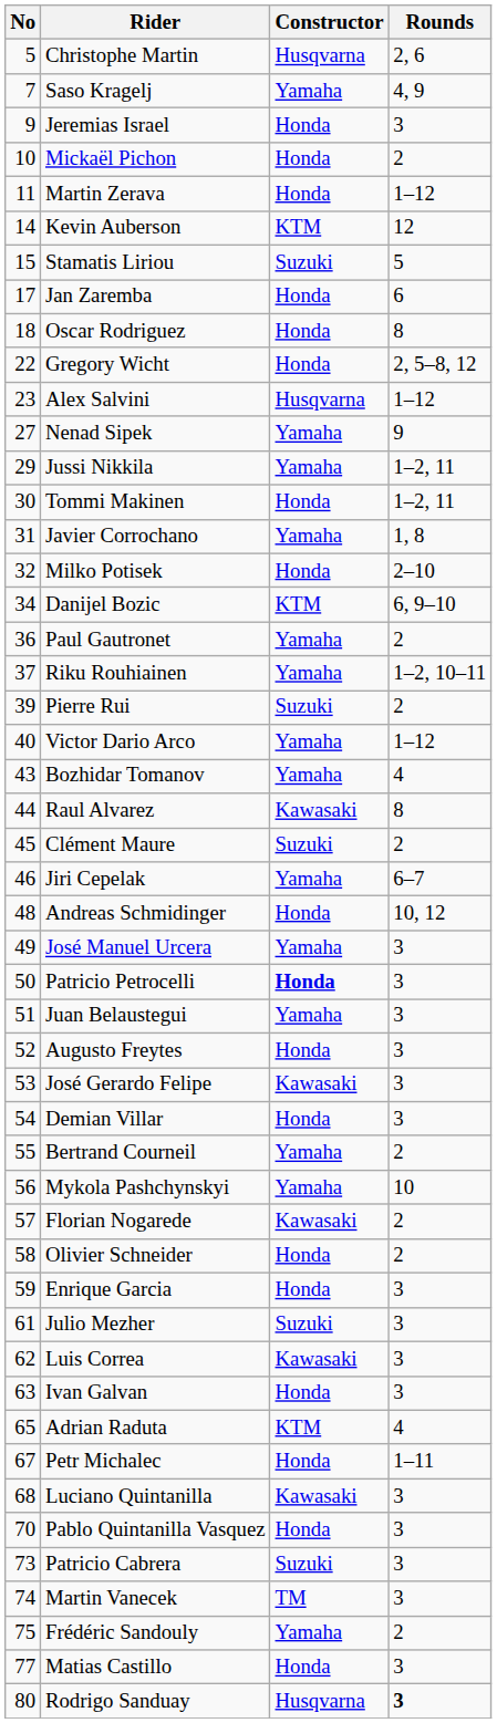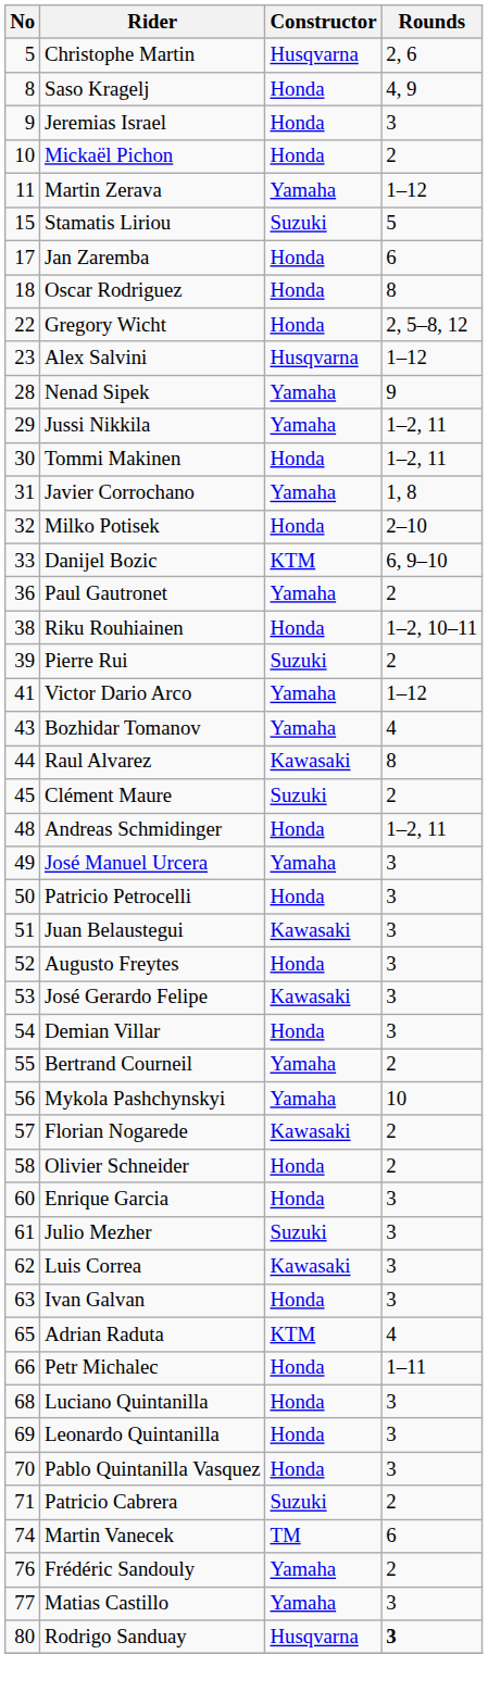Saso Kragelj | No: 7 -> 8
Saso Kragelj | Constructor: Yamaha -> Honda
Martin Zerava | Constructor: Honda -> Yamaha
- row: 14 | Kevin Auberson | KTM | 12
Nenad Sipek | No: 27 -> 28
Danijel Bozic | No: 34 -> 33
Riku Rouhiainen | No: 37 -> 38
Riku Rouhiainen | Constructor: Yamaha -> Honda
Victor Dario Arco | No: 40 -> 41
- row: 46 | Jiri Cepelak | Yamaha | 6–7
Andreas Schmidinger | Rounds: 10, 12 -> 1–2, 11
Patricio Petrocelli | Constructor: bold -> normal
Juan Belaustegui | Constructor: Yamaha -> Kawasaki
Enrique Garcia | No: 59 -> 60
Petr Michalec | No: 67 -> 66
Luciano Quintanilla | Constructor: Kawasaki -> Honda
+ row: 69 | Leonardo Quintanilla | Honda | 3
Patricio Cabrera | No: 73 -> 71
Patricio Cabrera | Rounds: 3 -> 2
Martin Vanecek | Rounds: 3 -> 6
Frédéric Sandouly | No: 75 -> 76
Matias Castillo | Constructor: Honda -> Yamaha
